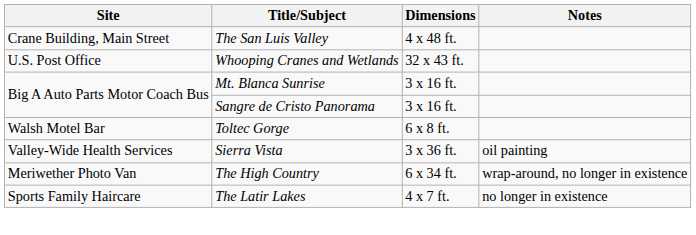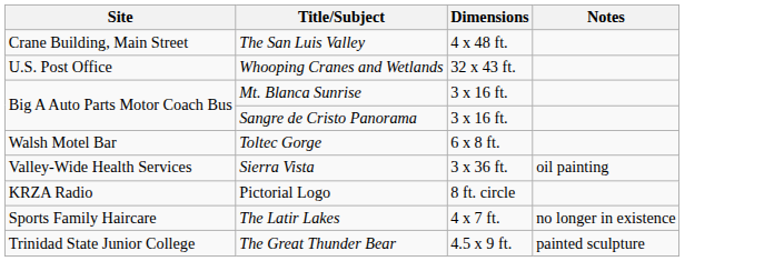+ row: KRZA Radio | Pictorial Logo | 8 ft. circle
- row: Meriwether Photo Van | The High Country | 6 x 34 ft. | wrap-around, no longer in existence
+ row: Trinidad State Junior College | The Great Thunder Bear | 4.5 x 9 ft. | painted sculpture
